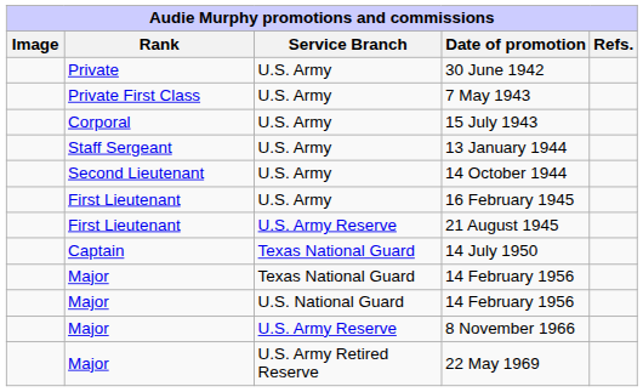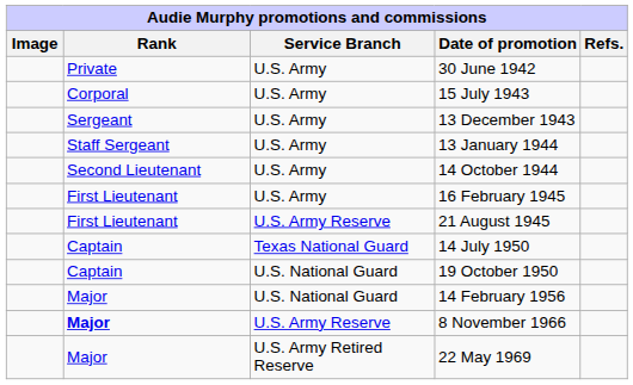- row: Private First Class | U.S. Army | 7 May 1943
+ row: Sergeant | U.S. Army | 13 December 1943
+ row: Captain | U.S. National Guard | 19 October 1950
- row: Major | Texas National Guard | 14 February 1956
8 November 1966 | Rank: normal -> bold
